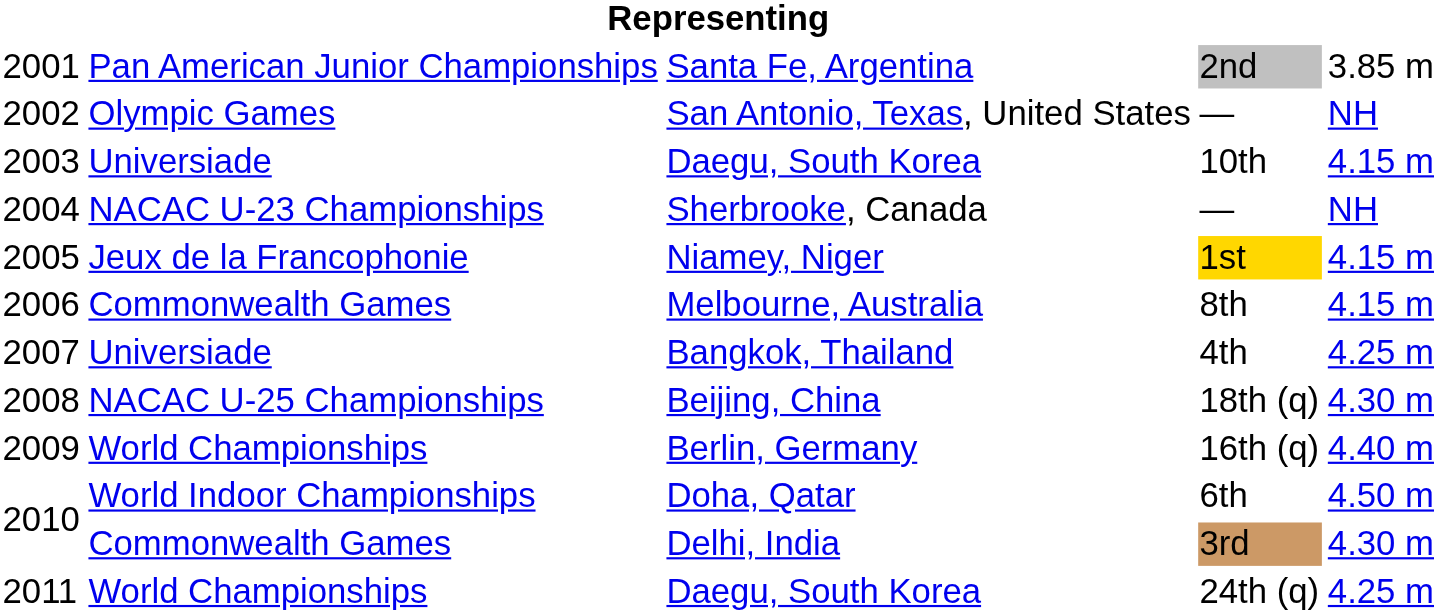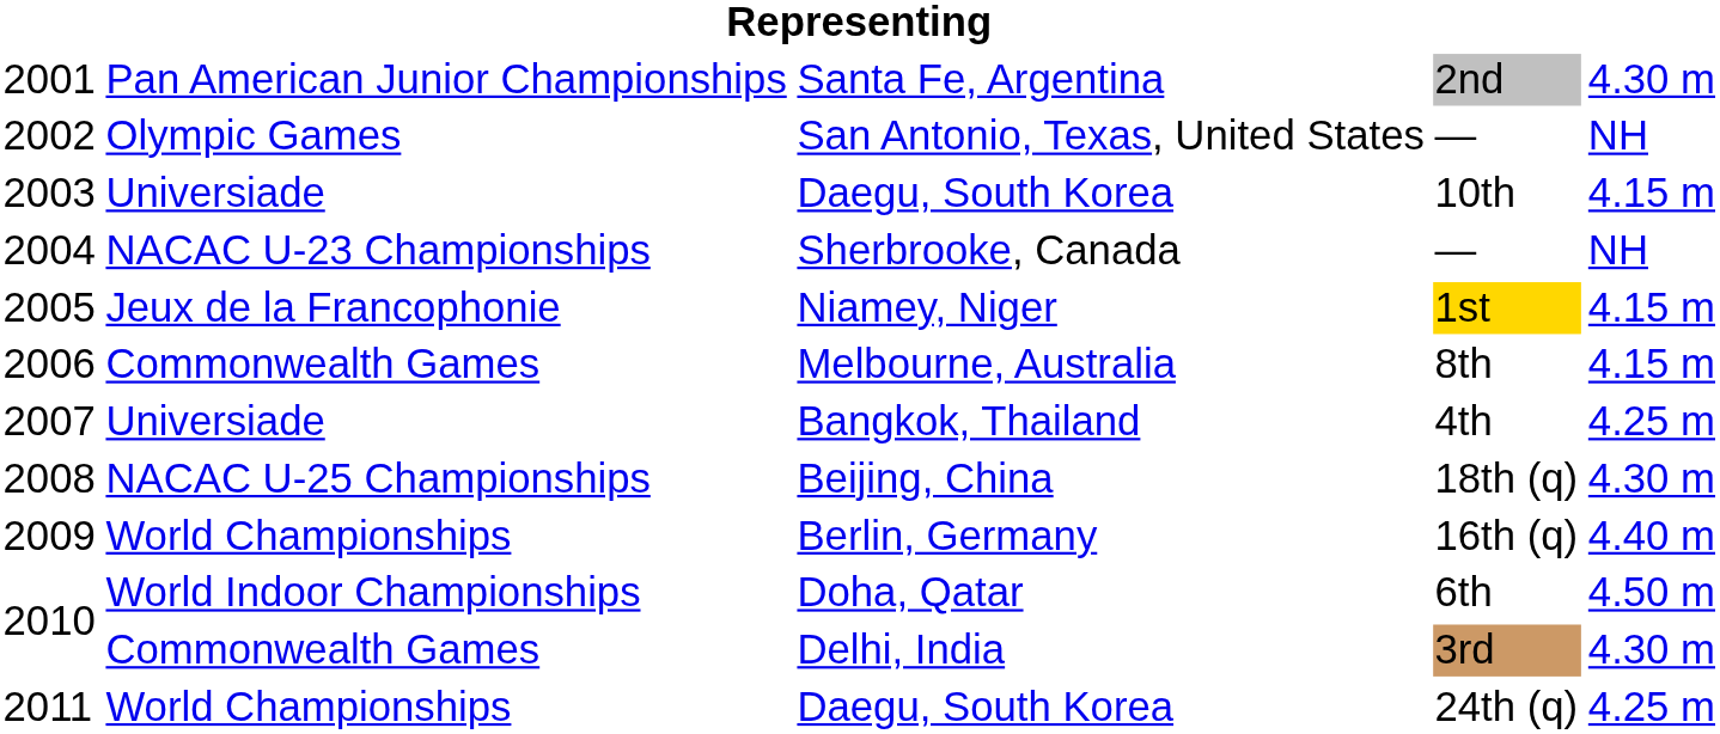Santa Fe, Argentina | column 5: 3.85 m -> 4.30 m
